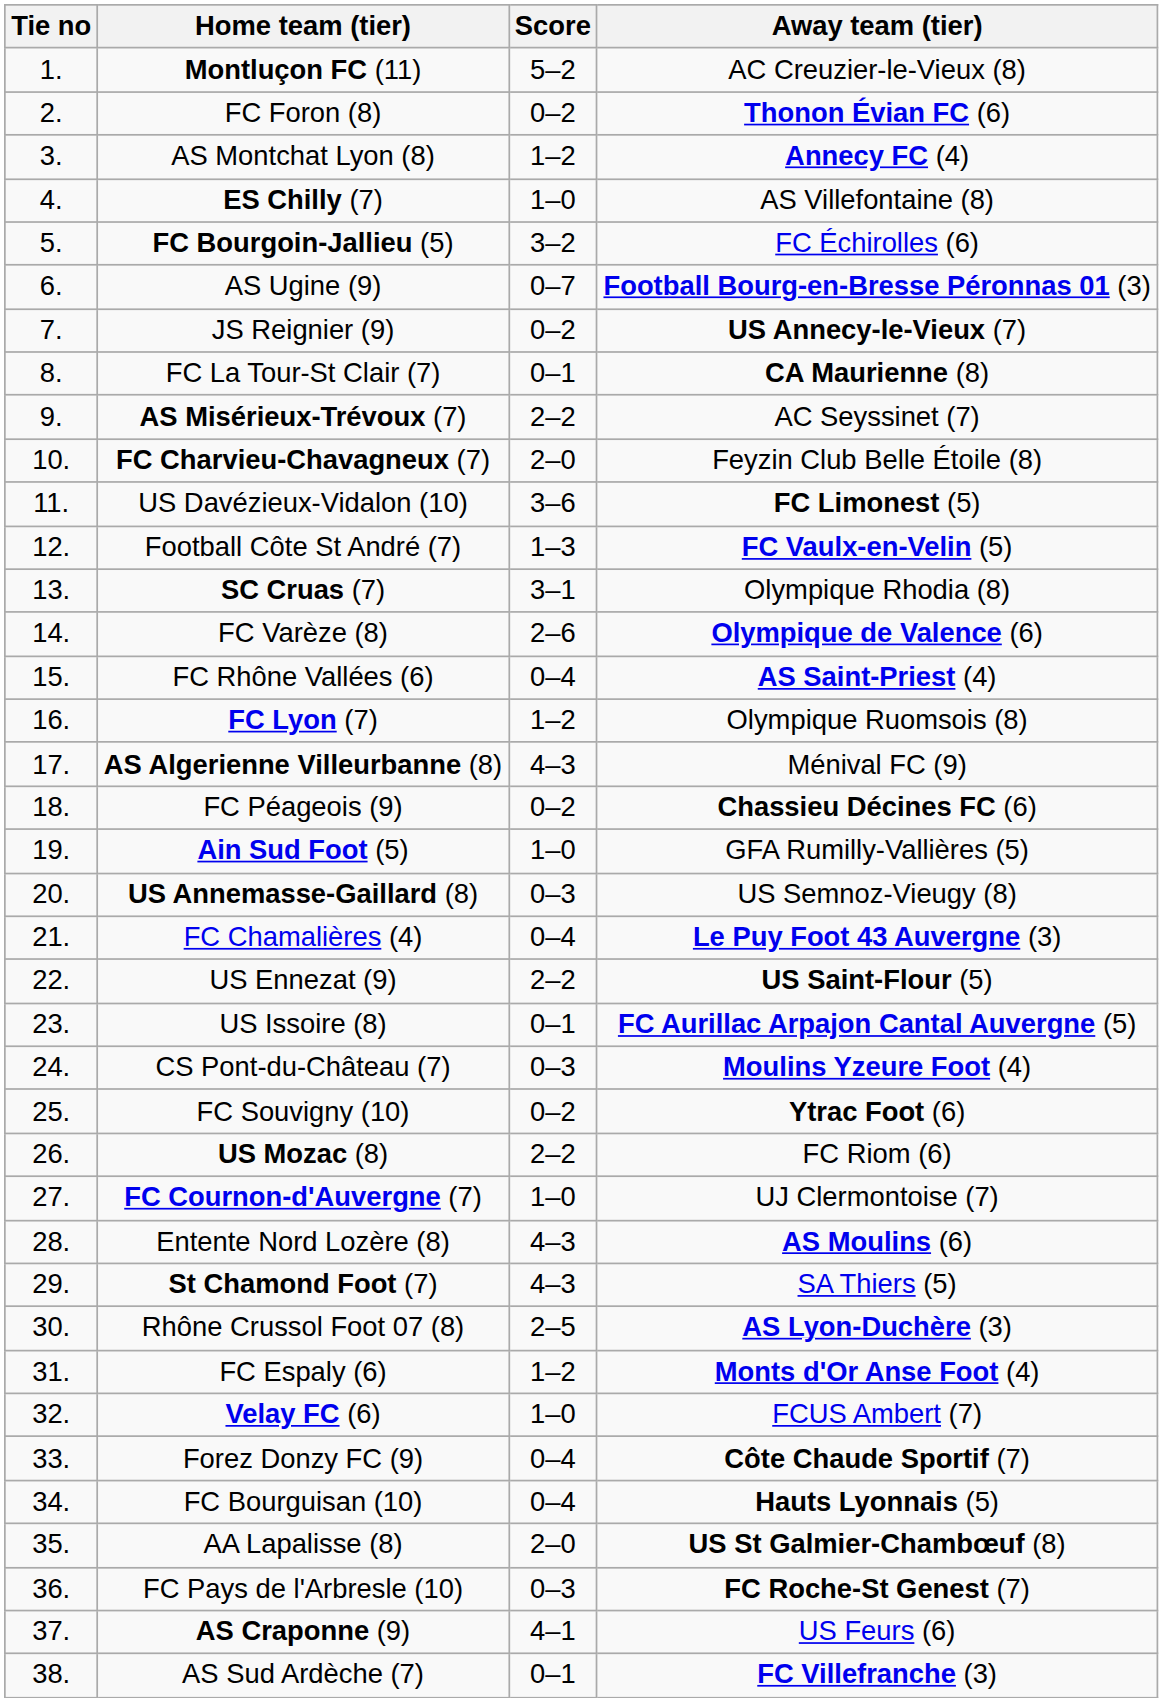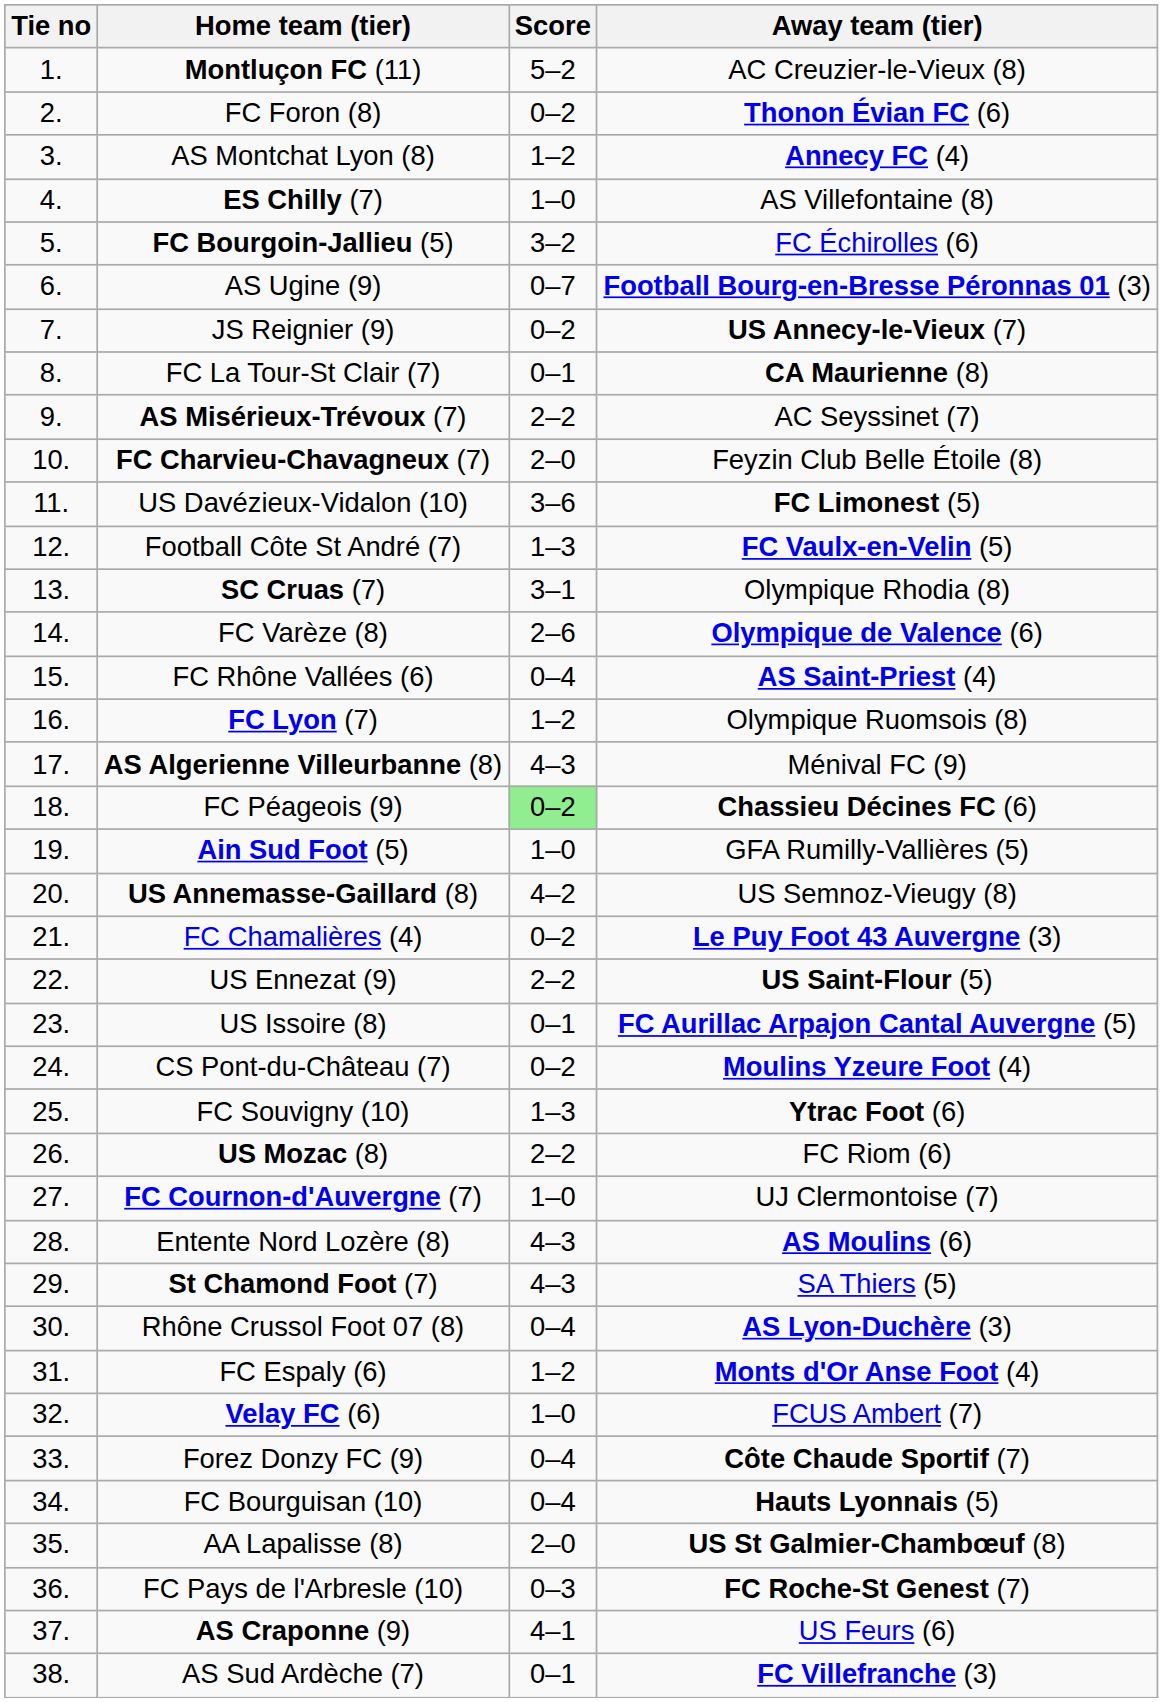FC Péageois (9) | Score: no background -> lightgreen background
US Annemasse-Gaillard (8) | Score: 0–3 -> 4–2
FC Chamalières (4) | Score: 0–4 -> 0–2
CS Pont-du-Château (7) | Score: 0–3 -> 0–2
FC Souvigny (10) | Score: 0–2 -> 1–3
Rhône Crussol Foot 07 (8) | Score: 2–5 -> 0–4
